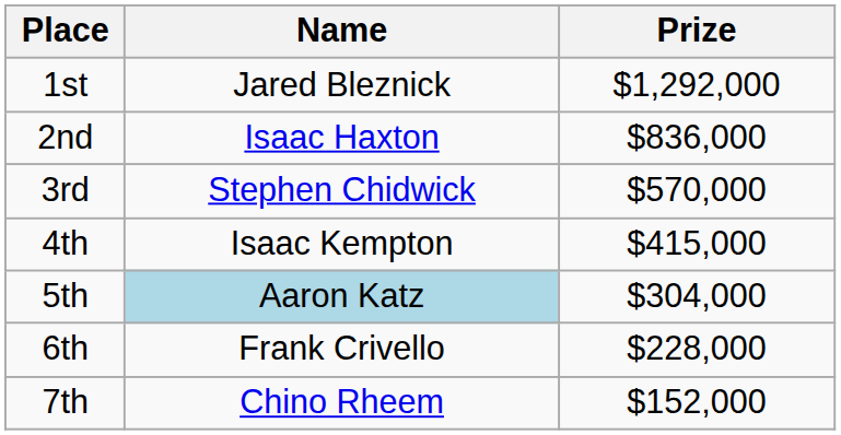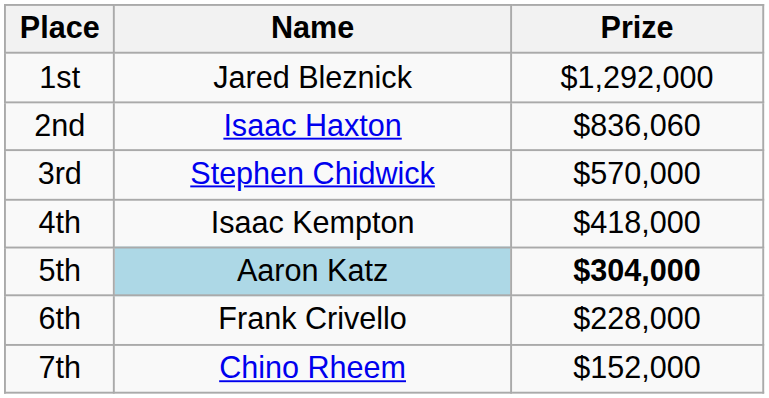2nd | Prize: $836,000 -> $836,060
4th | Prize: $415,000 -> $418,000
5th | Prize: normal -> bold
